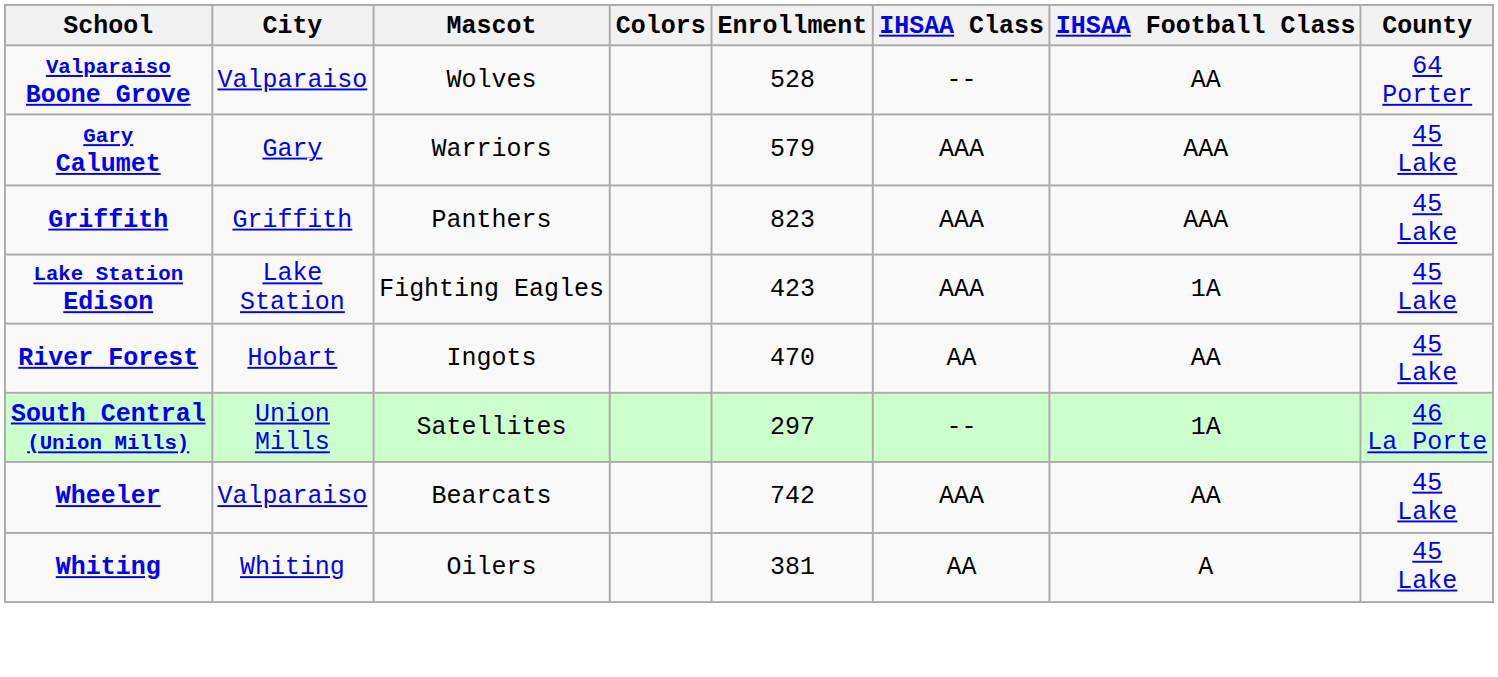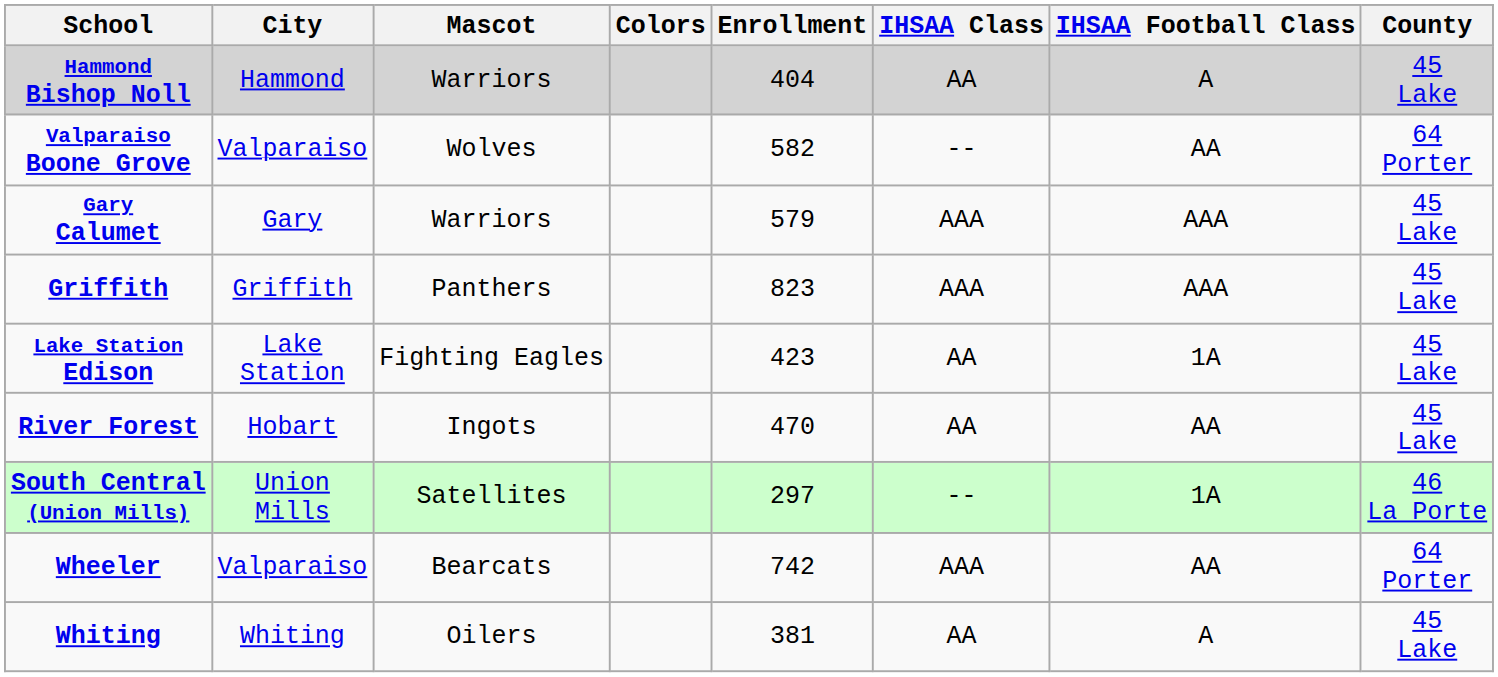+ row: Hammond Bishop Noll | Hammond | Warriors | 404 | AA | A | 45 Lake
Valparaiso Boone Grove | Enrollment: 528 -> 582
Lake Station Edison | IHSAA Class: AAA -> AA
Wheeler | County: 45 Lake -> 64 Porter
